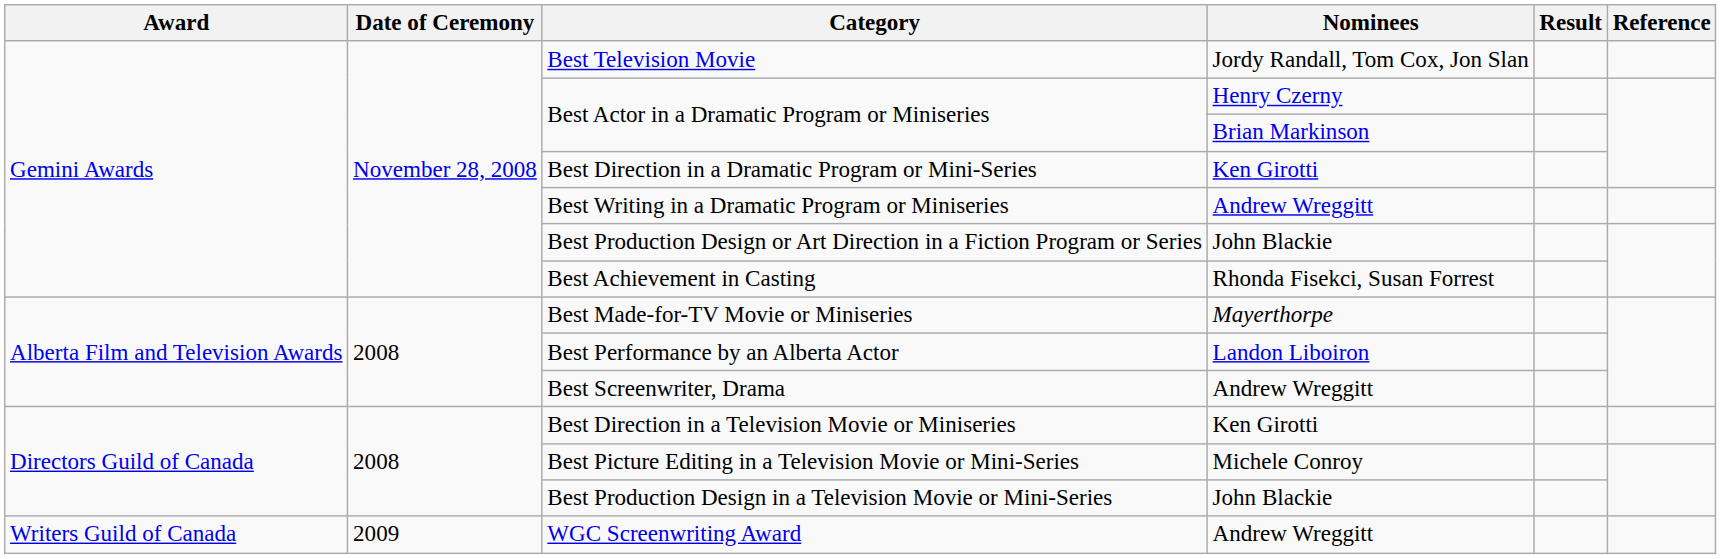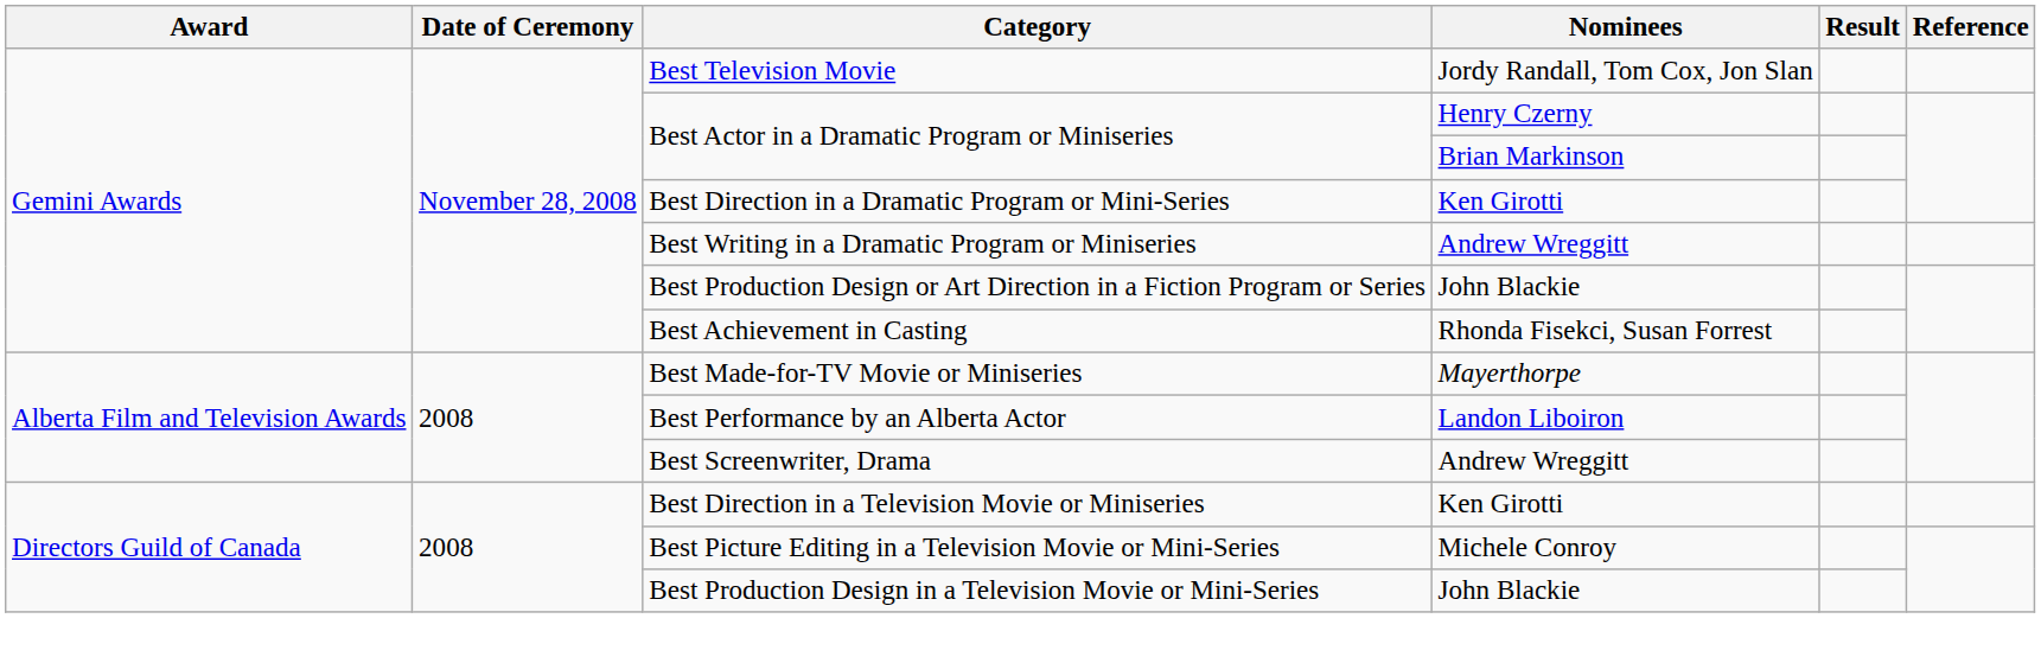- row: Writers Guild of Canada | 2009 | WGC Screenwriting Award | Andrew Wreggitt
